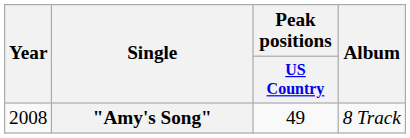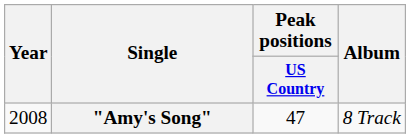"Amy's Song" | Peak positions / US Country: 49 -> 47
